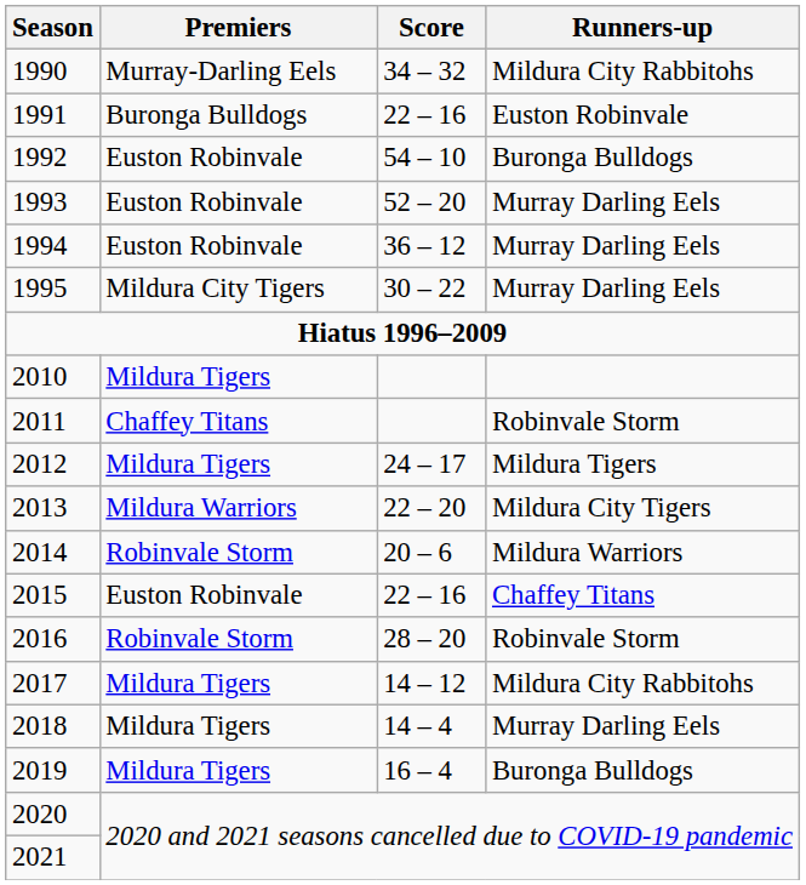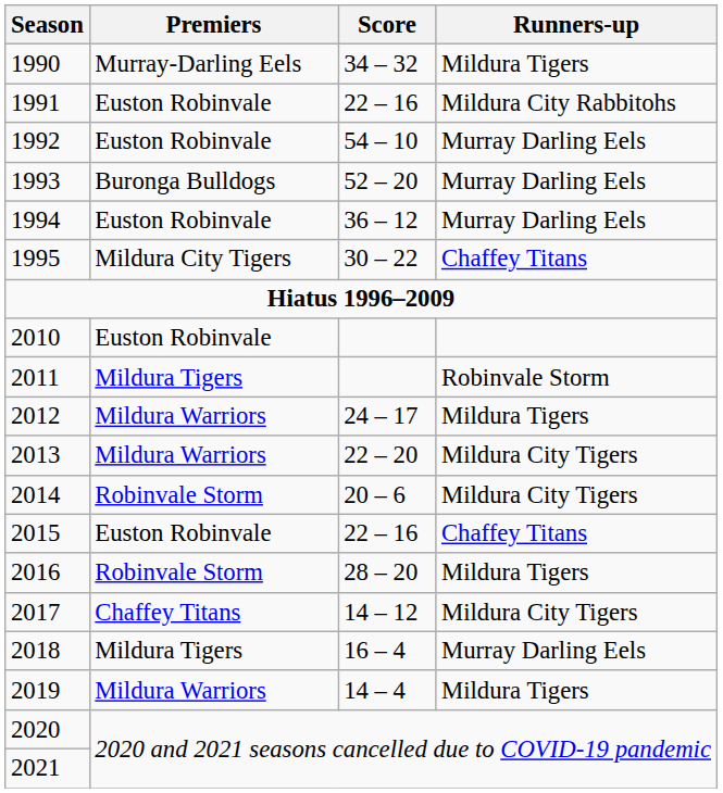1990 | Runners-up: Mildura City Rabbitohs -> Mildura Tigers
1991 | Premiers: Buronga Bulldogs -> Euston Robinvale
1991 | Runners-up: Euston Robinvale -> Mildura City Rabbitohs
1992 | Runners-up: Buronga Bulldogs -> Murray Darling Eels
1993 | Premiers: Euston Robinvale -> Buronga Bulldogs
1995 | Runners-up: Murray Darling Eels -> Chaffey Titans
2010 | Premiers: Mildura Tigers -> Euston Robinvale
2011 | Premiers: Chaffey Titans -> Mildura Tigers
2012 | Premiers: Mildura Tigers -> Mildura Warriors
2014 | Runners-up: Mildura Warriors -> Mildura City Tigers
2016 | Runners-up: Robinvale Storm -> Mildura Tigers
2017 | Premiers: Mildura Tigers -> Chaffey Titans
2017 | Runners-up: Mildura City Rabbitohs -> Mildura City Tigers
2018 | Score: 14 – 4 -> 16 – 4
2019 | Premiers: Mildura Tigers -> Mildura Warriors
2019 | Score: 16 – 4 -> 14 – 4
2019 | Runners-up: Buronga Bulldogs -> Mildura Tigers
